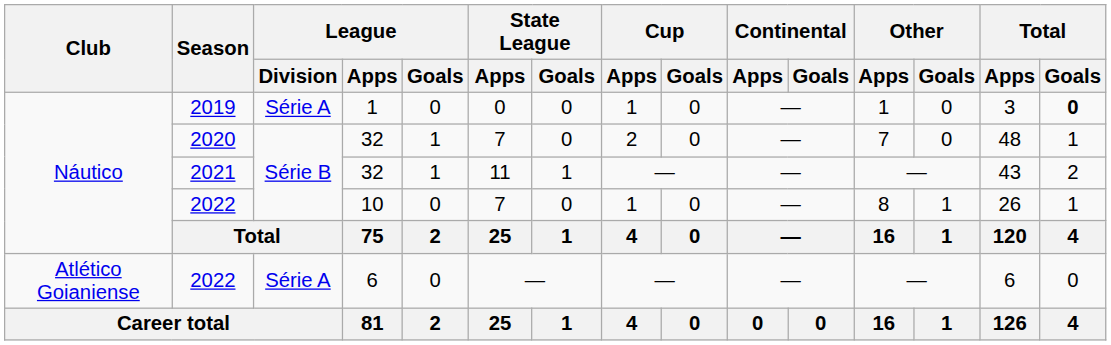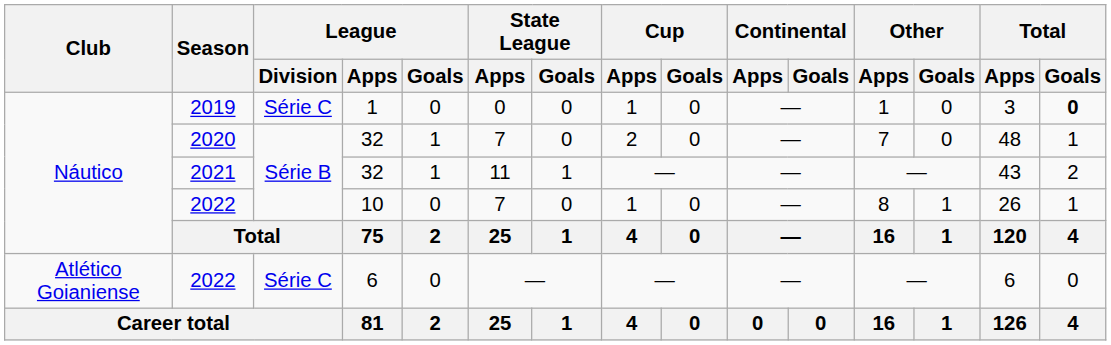2019 | League / Division: Série A -> Série C
2022 / 6 | League / Division: Série A -> Série C
